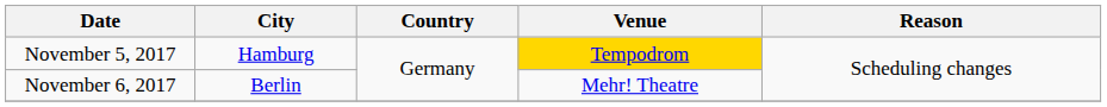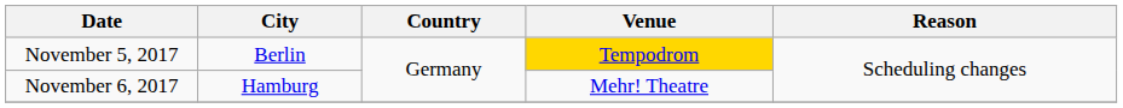November 5, 2017 | City: Hamburg -> Berlin
November 6, 2017 | City: Berlin -> Hamburg
